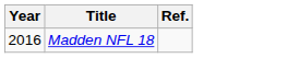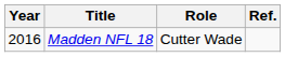+ column: Role | Cutter Wade
